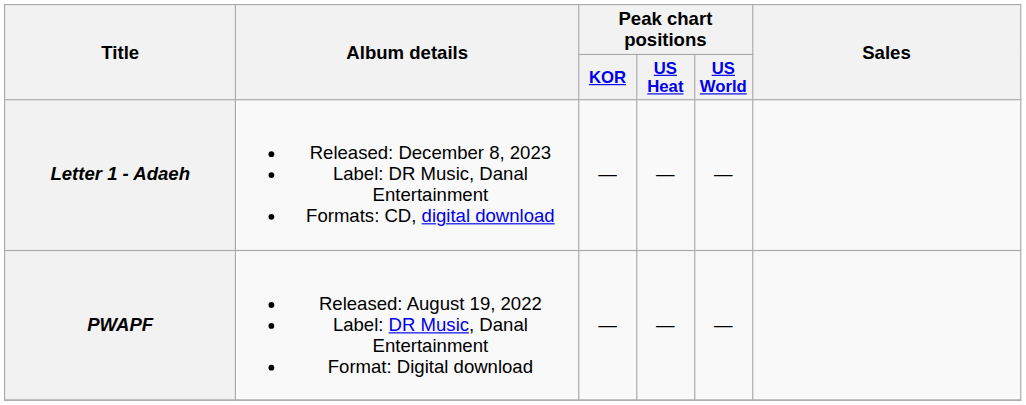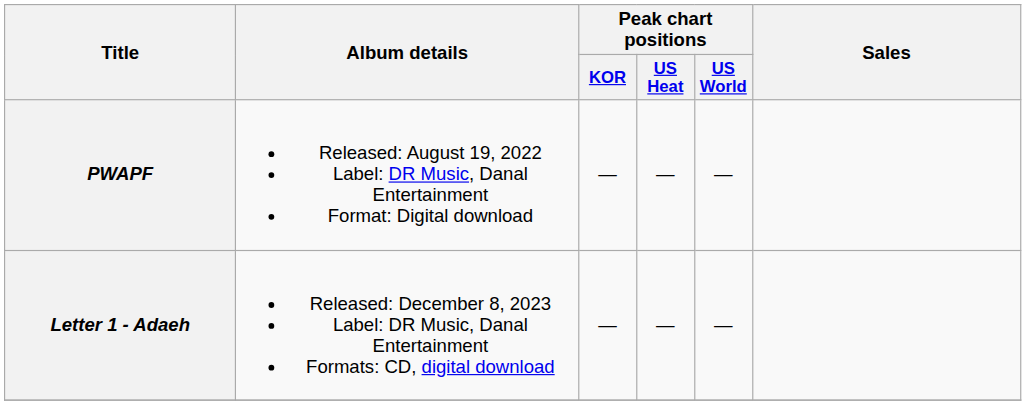rows swapped: PWAPF <-> Letter 1 - Adaeh
